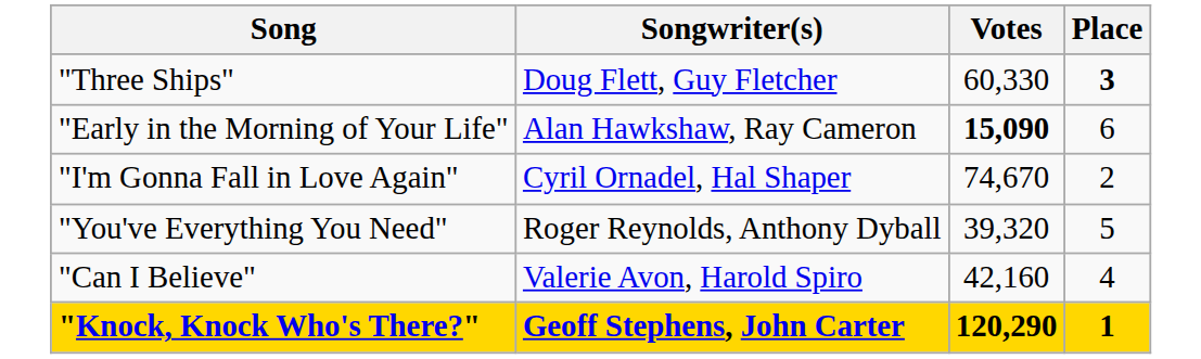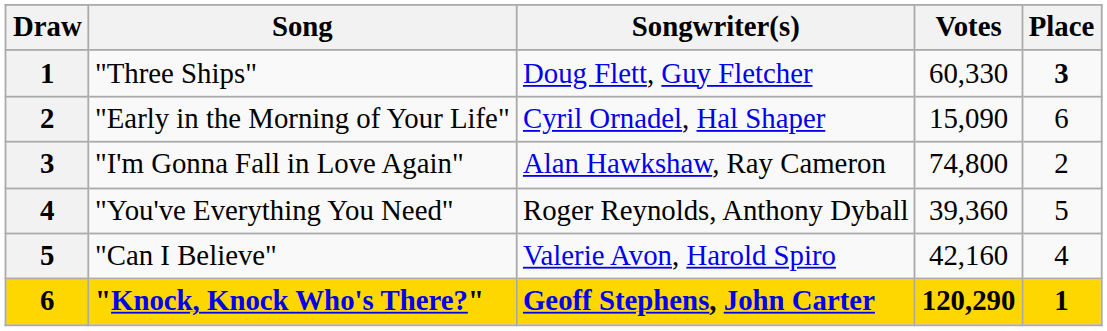+ column: Draw | 1 | 2 | 3 | 4 | 5 | 6
"Early in the Morning of Your Life" | Songwriter(s): Alan Hawkshaw, Ray Cameron -> Cyril Ornadel, Hal Shaper
"Early in the Morning of Your Life" | Votes: bold -> normal
"I'm Gonna Fall in Love Again" | Songwriter(s): Cyril Ornadel, Hal Shaper -> Alan Hawkshaw, Ray Cameron
"I'm Gonna Fall in Love Again" | Votes: 74,670 -> 74,800
"You've Everything You Need" | Votes: 39,320 -> 39,360
